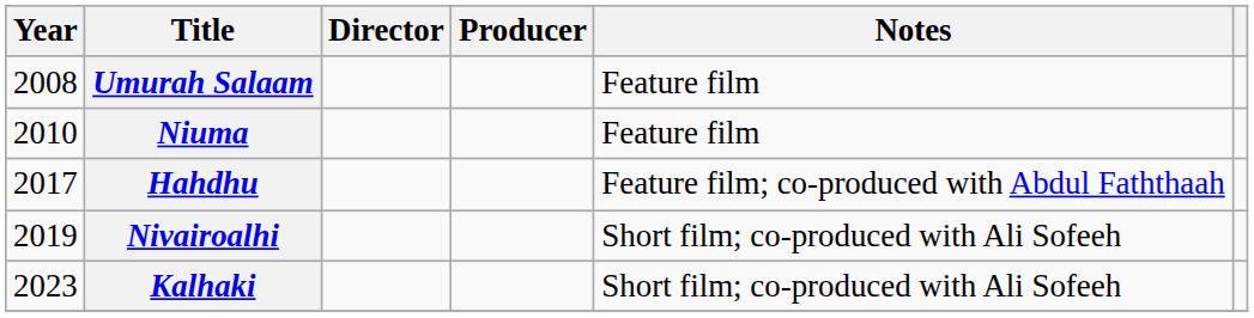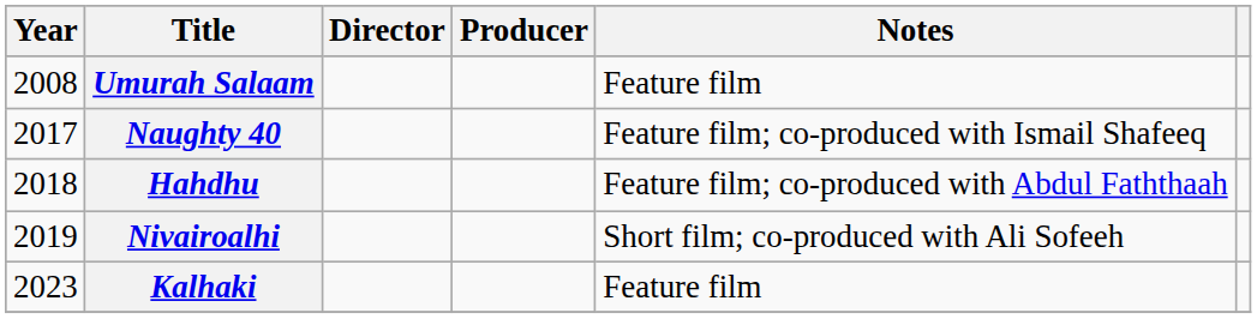- row: 2010 | Niuma | Feature film
+ row: 2017 | Naughty 40 | Feature film; co-produced with Ismail Shafeeq
Hahdhu | Year: 2017 -> 2018
Kalhaki | Notes: Short film; co-produced with Ali Sofeeh -> Feature film
